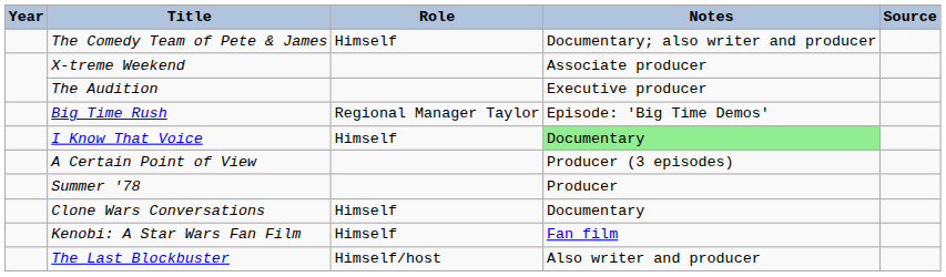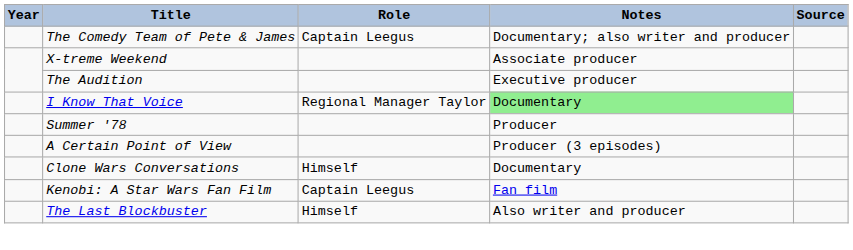The Comedy Team of Pete & James | Role: Himself -> Captain Leegus
- row: Big Time Rush | Regional Manager Taylor | Episode: 'Big Time Demos'
I Know That Voice | Role: Himself -> Regional Manager Taylor
rows swapped: Summer '78 <-> A Certain Point of View
Kenobi: A Star Wars Fan Film | Role: Himself -> Captain Leegus
The Last Blockbuster | Role: Himself/host -> Himself
